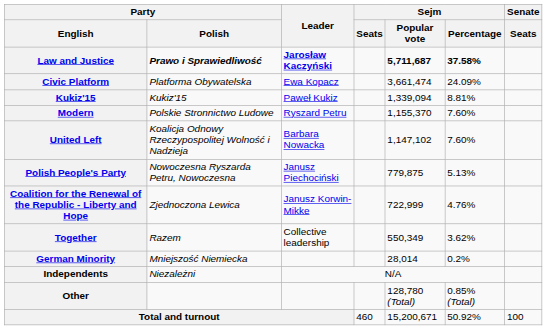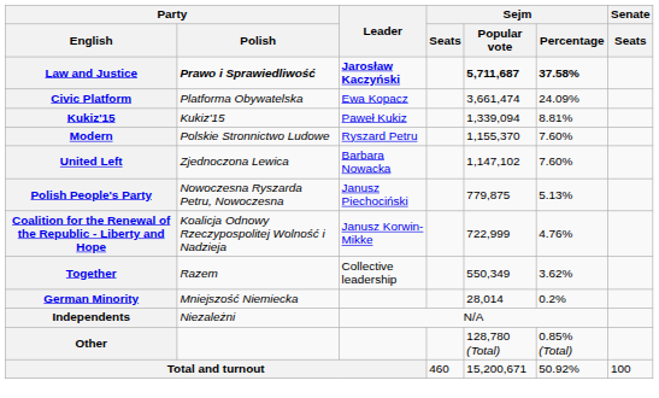United Left | Party / Polish: Koalicja Odnowy Rzeczypospolitej Wolność i Nadzieja -> Zjednoczona Lewica
Coalition for the Renewal of the Republic - Liberty and Hope | Party / Polish: Zjednoczona Lewica -> Koalicja Odnowy Rzeczypospolitej Wolność i Nadzieja
